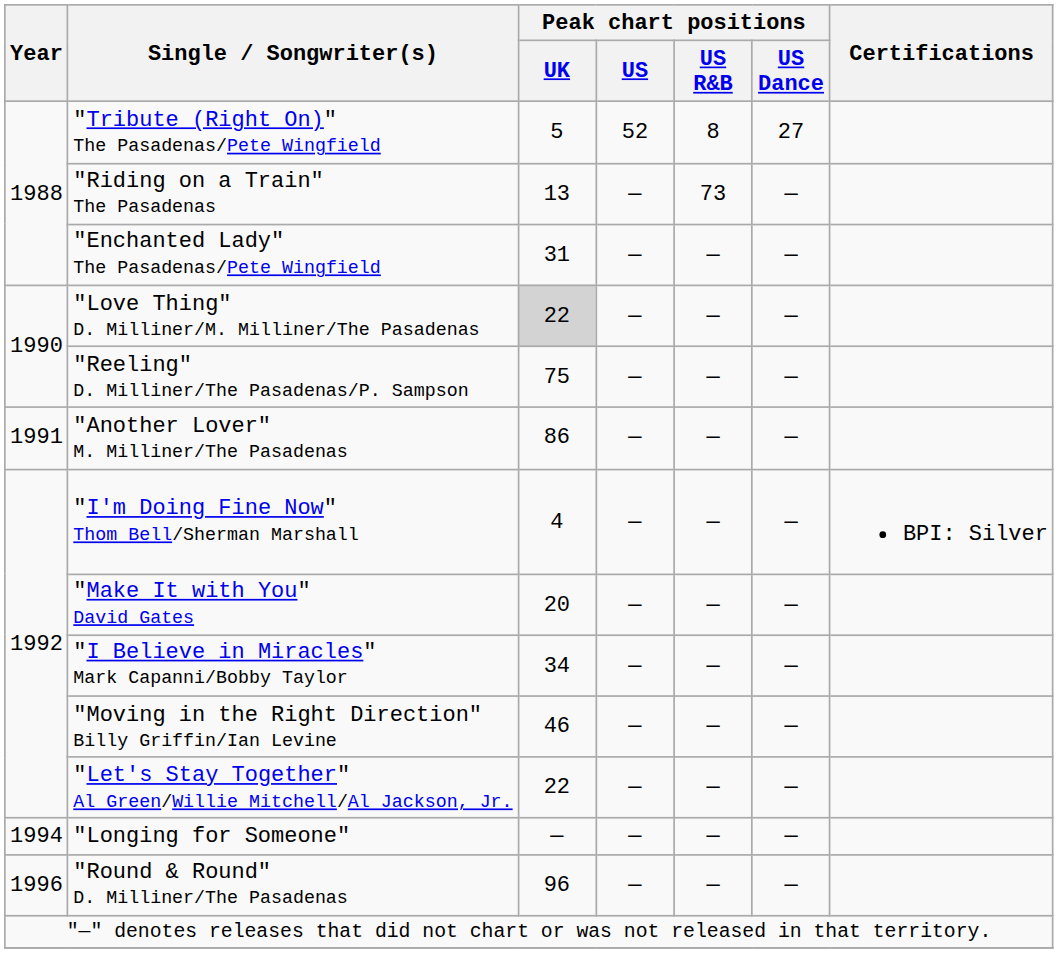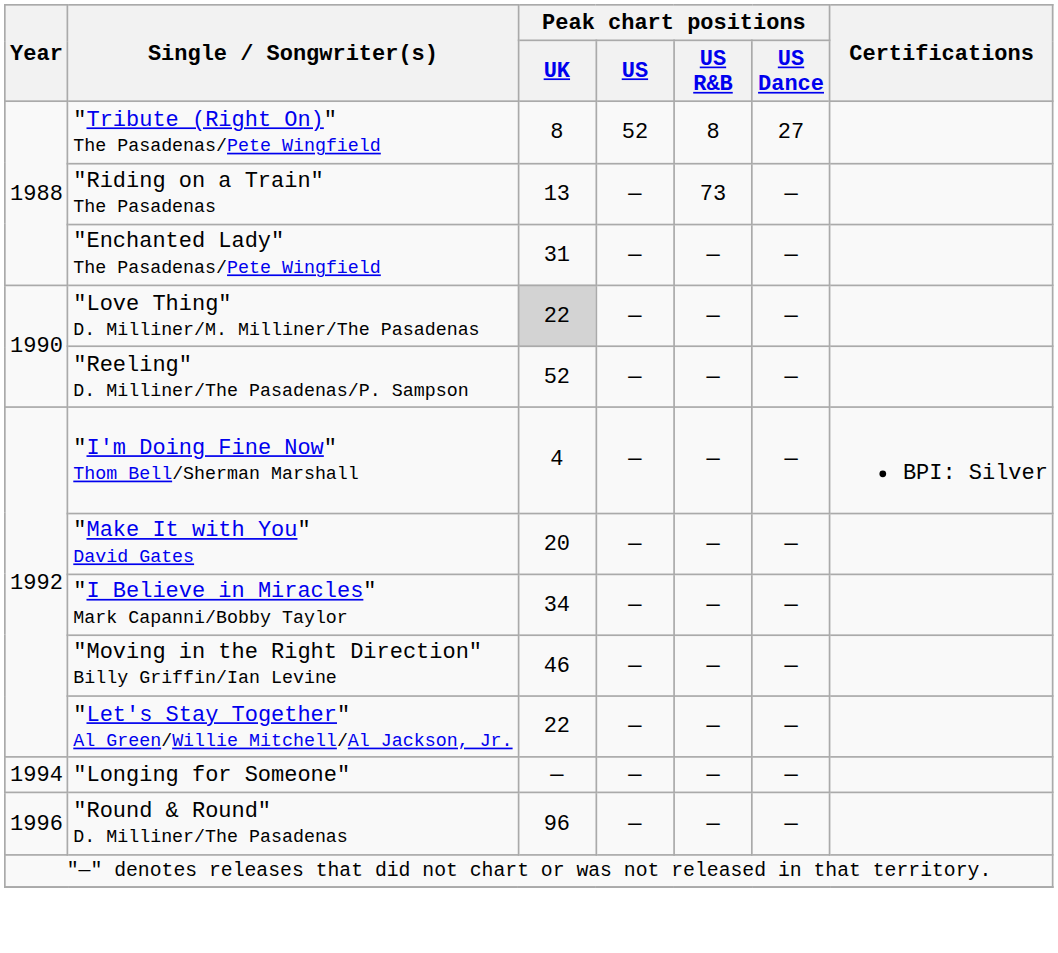"Tribute (Right On)" The Pasadenas/Pete Wingfield | Peak chart positions / UK: 5 -> 8
"Reeling" D. Milliner/The Pasadenas/P. Sampson | Peak chart positions / UK: 75 -> 52
- row: 1991 | "Another Lover" M. Milliner/The Pasadenas | 86 | — | — | —
